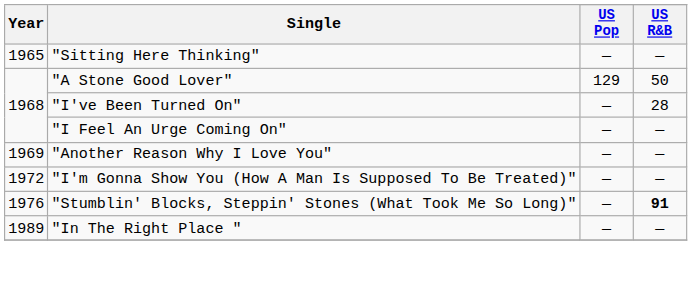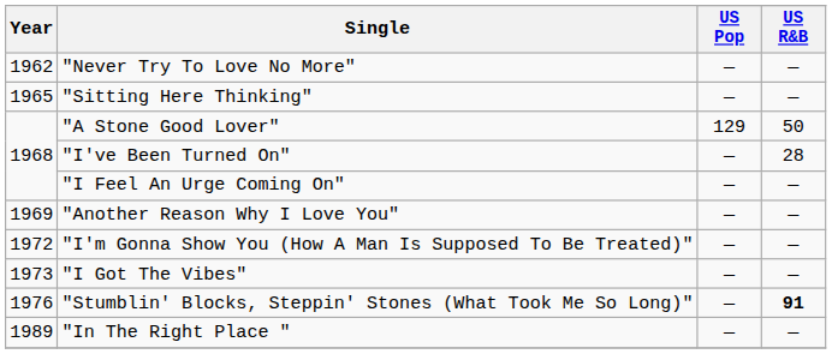+ row: 1962 | "Never Try To Love No More" | — | —
+ row: 1973 | "I Got The Vibes" | — | —
